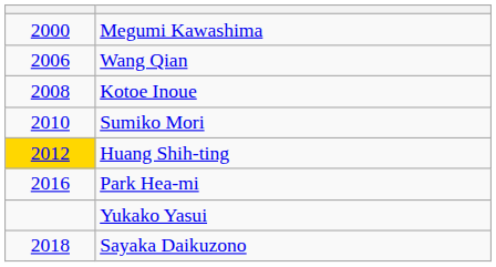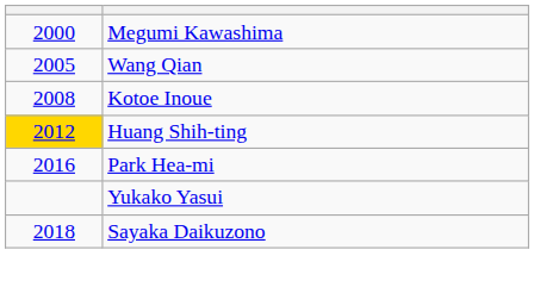Wang Qian | column 1: 2006 -> 2005
- row: 2010 | Sumiko Mori
